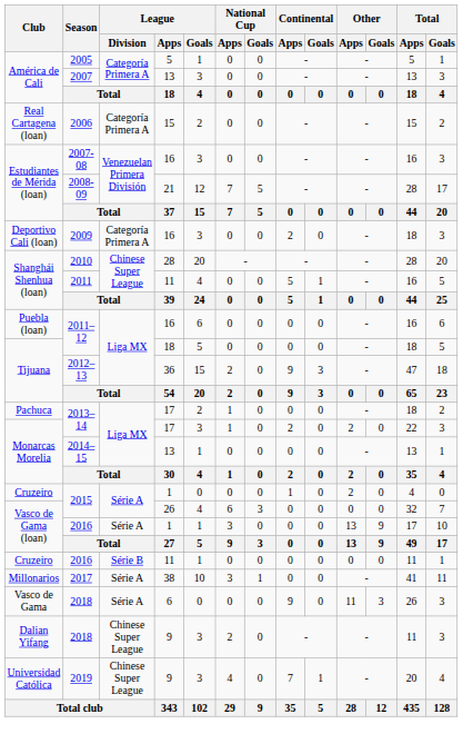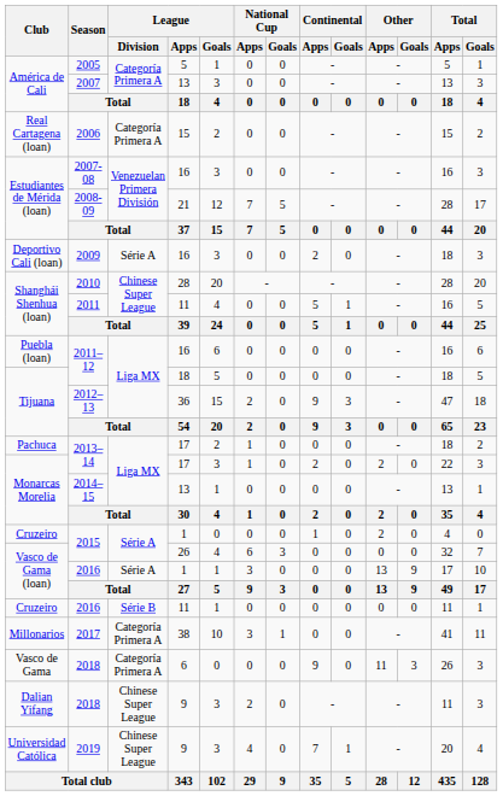2009 | League / Division: Categoría Primera A -> Série A
2017 | League / Division: Série A -> Categoría Primera A
Vasco de Gama / 2018 | League / Division: Série A -> Categoría Primera A
